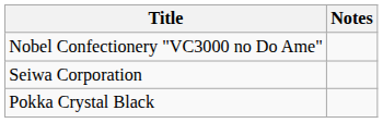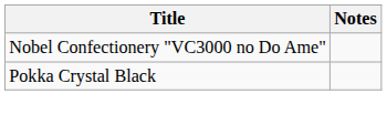- row: Seiwa Corporation
